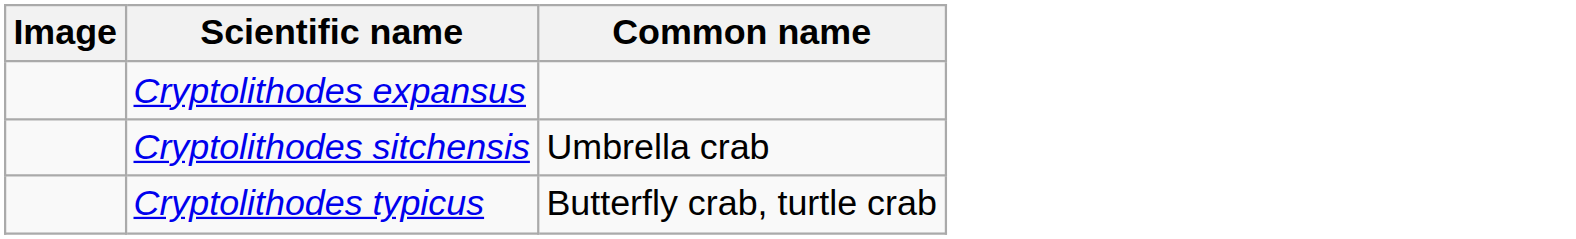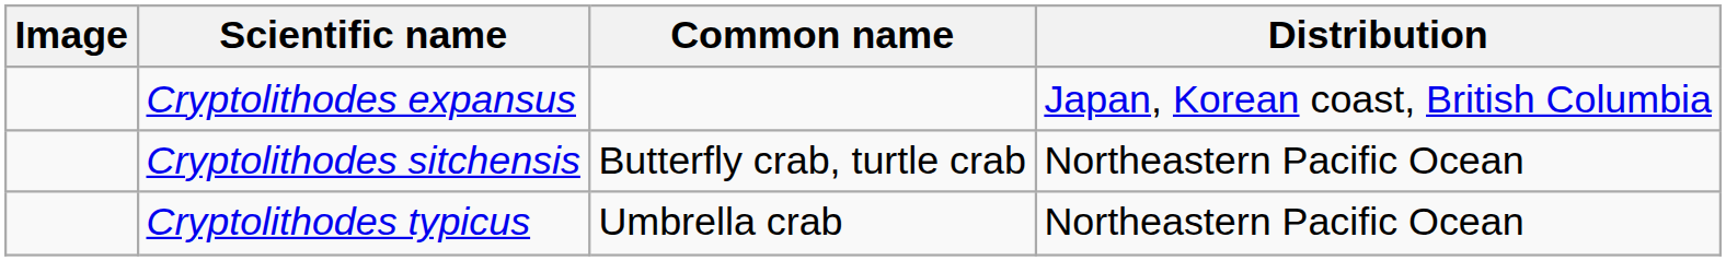+ column: Distribution | Japan, Korean coast, British Columbia | Northeastern Pacific Ocean | Northeastern Pacific Ocean
Cryptolithodes sitchensis | Common name: Umbrella crab -> Butterfly crab, turtle crab
Cryptolithodes typicus | Common name: Butterfly crab, turtle crab -> Umbrella crab
